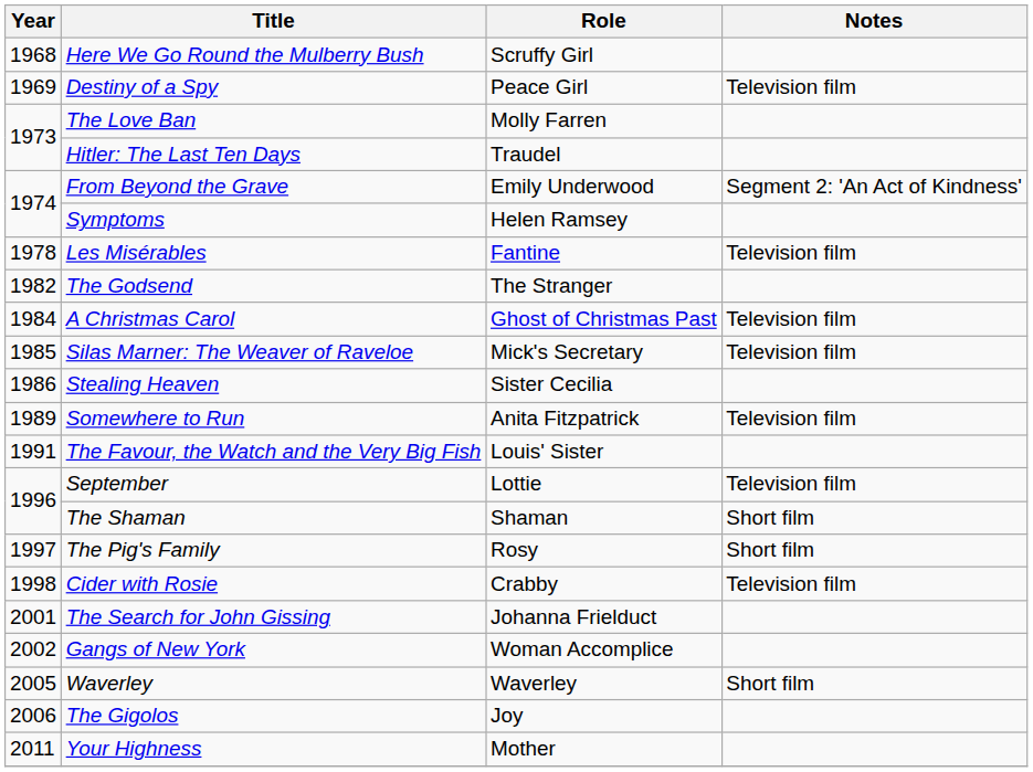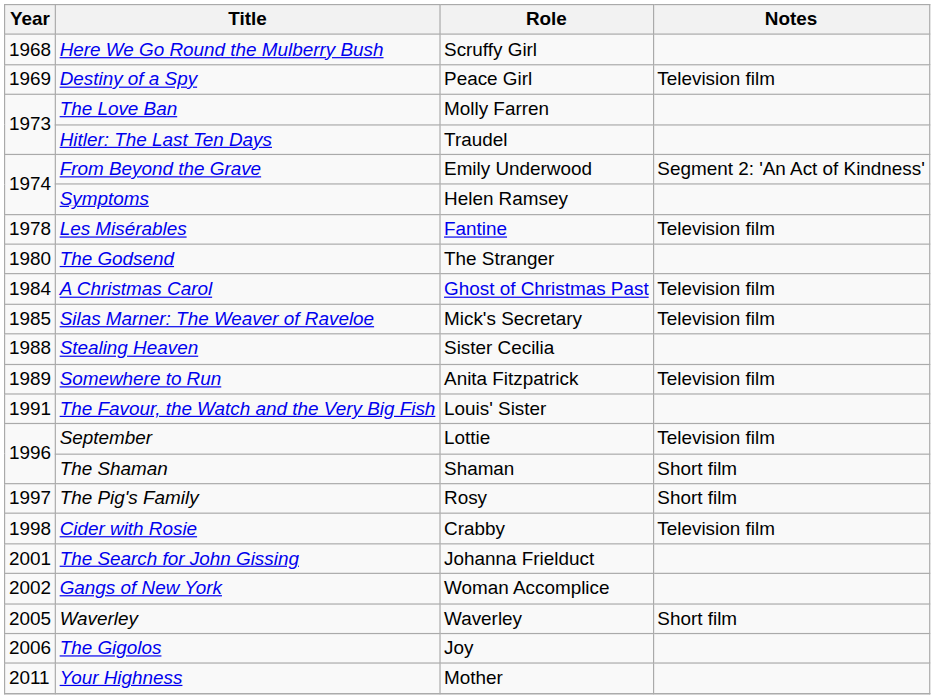The Godsend | Year: 1982 -> 1980
Stealing Heaven | Year: 1986 -> 1988
